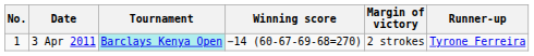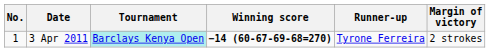columns swapped: Margin of victory <-> Runner-up
3 Apr 2011 | Winning score: normal -> bold
